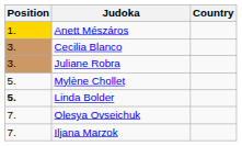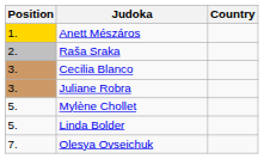+ row: 2. | Raša Sraka
Linda Bolder | Position: bold -> normal
- row: 7. | Iljana Marzok
